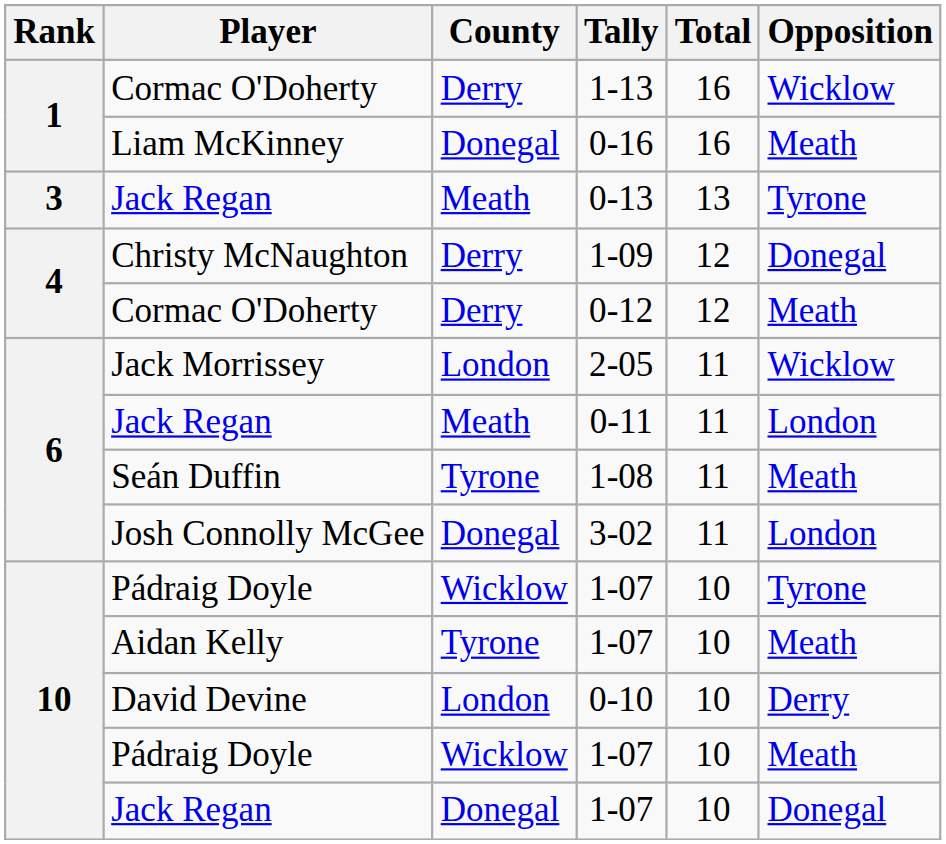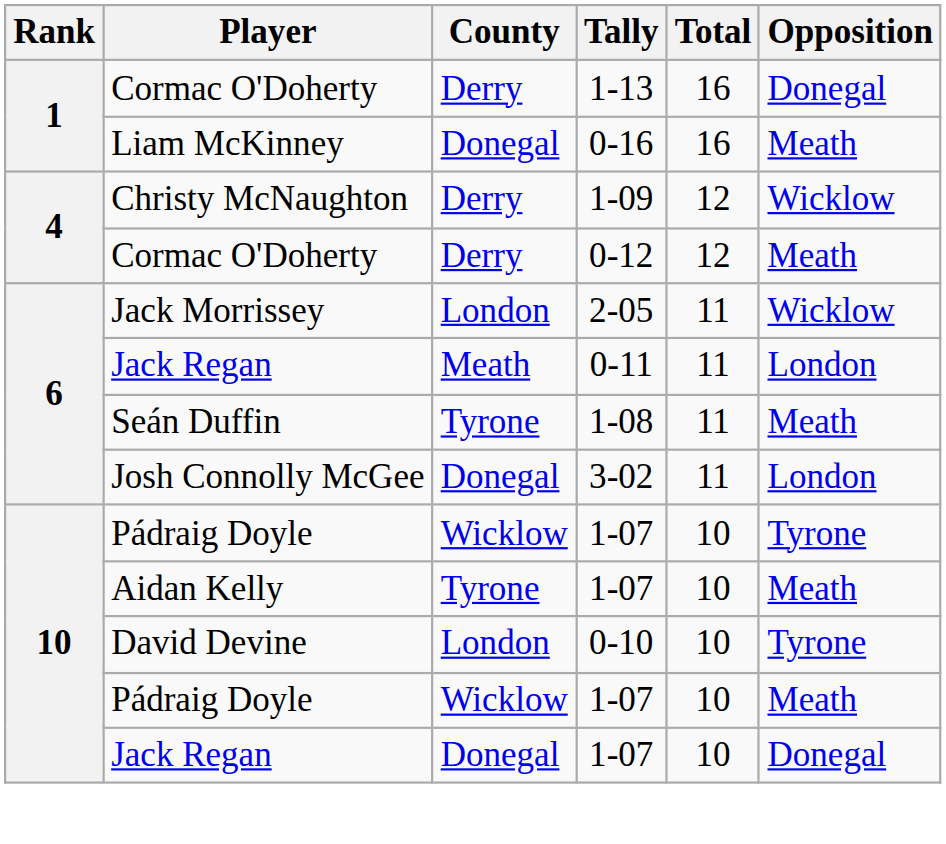1-13 | Opposition: Wicklow -> Donegal
- row: 3 | Jack Regan | Meath | 0-13 | 13 | Tyrone
1-09 | Opposition: Donegal -> Wicklow
0-10 | Opposition: Derry -> Tyrone
